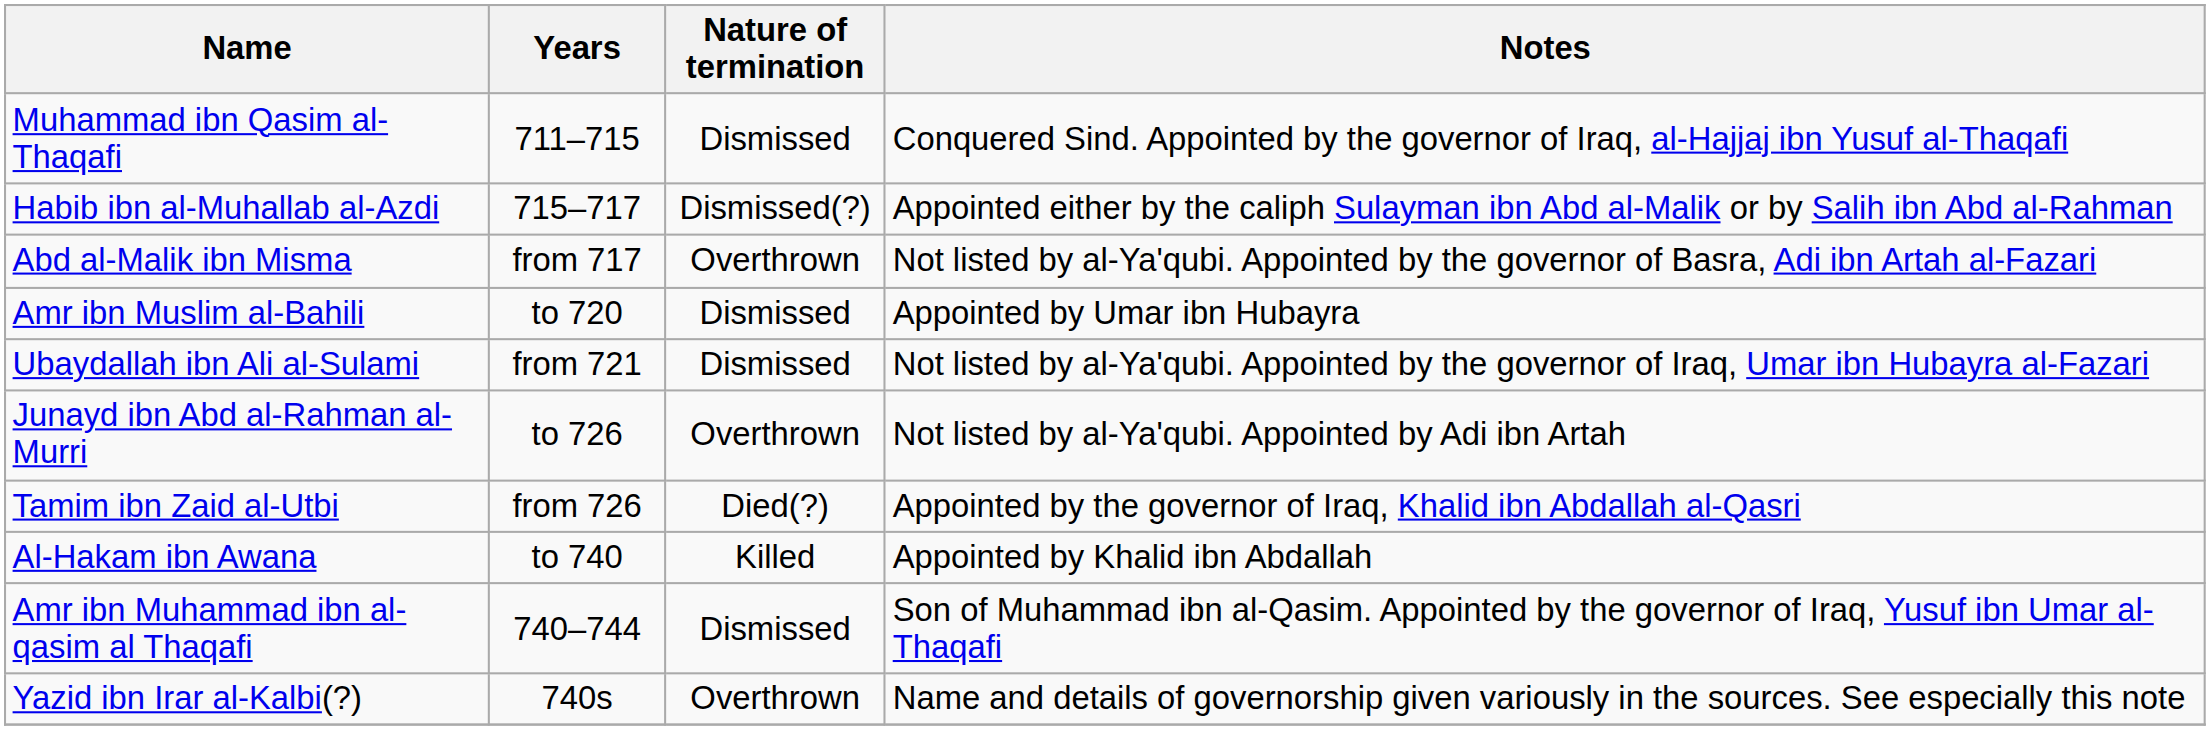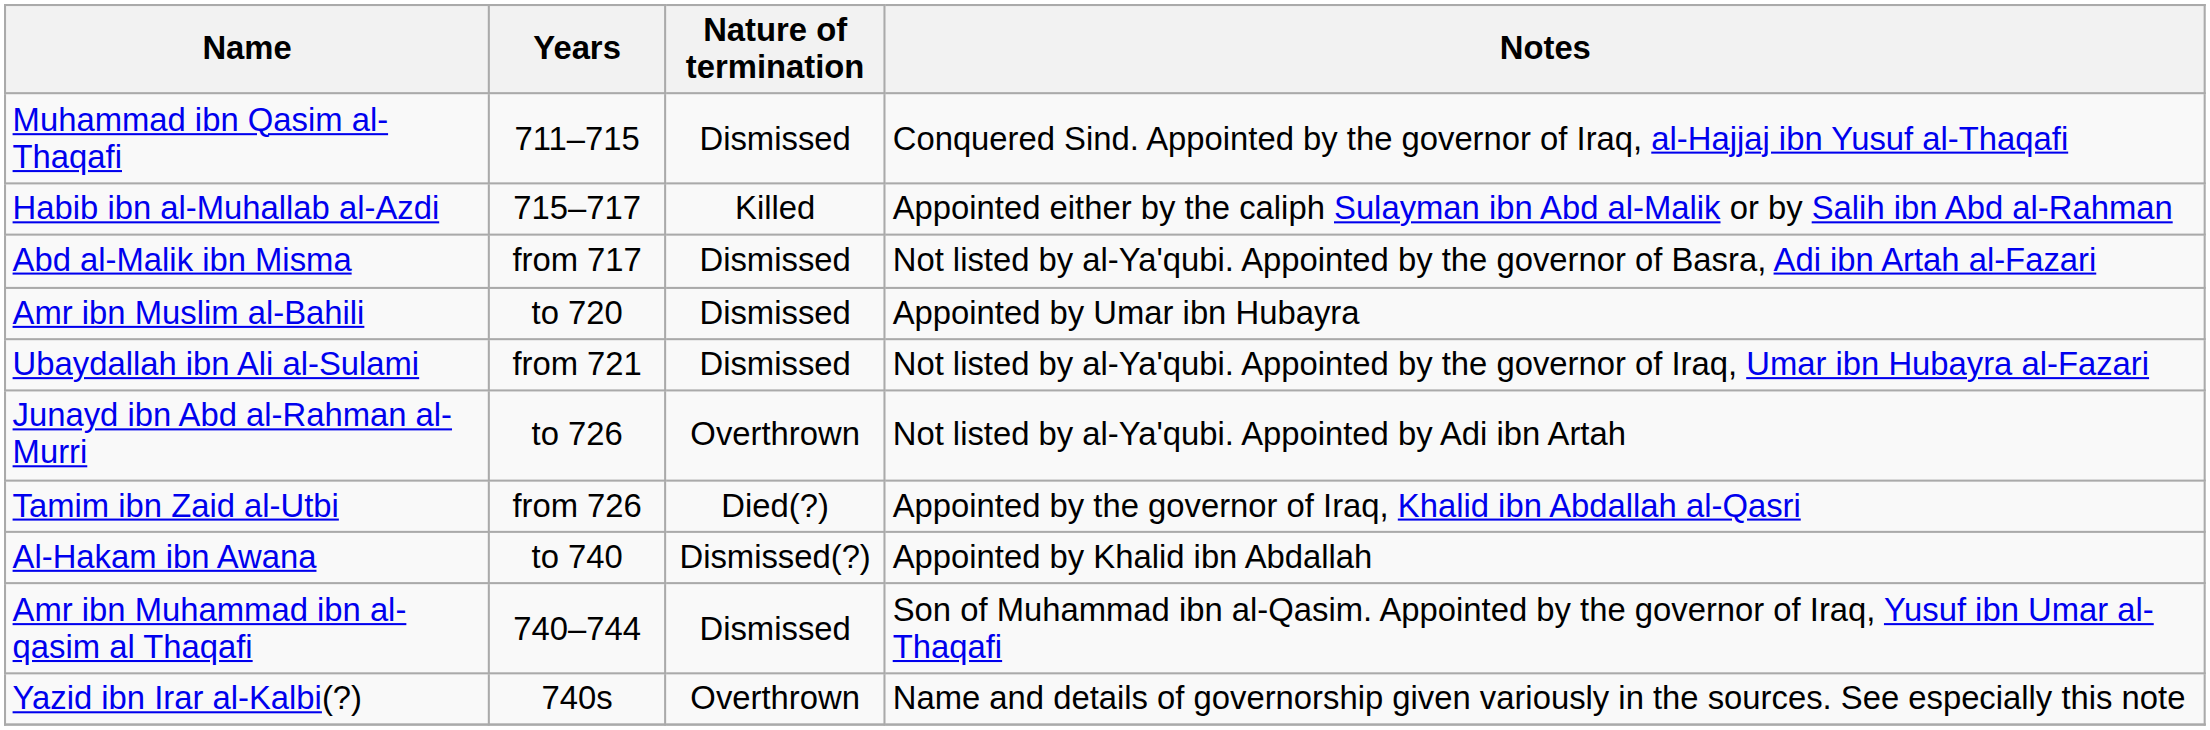Habib ibn al-Muhallab al-Azdi | Nature of termination: Dismissed(?) -> Killed
Abd al-Malik ibn Misma | Nature of termination: Overthrown -> Dismissed
Al-Hakam ibn Awana | Nature of termination: Killed -> Dismissed(?)
